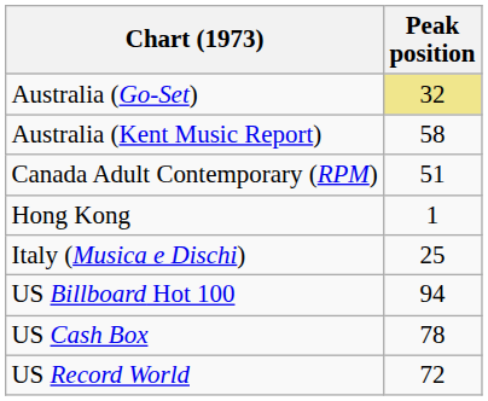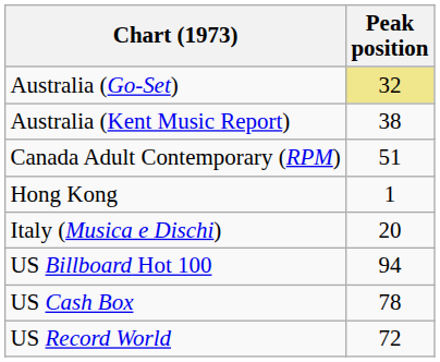Australia (Kent Music Report) | Peak position: 58 -> 38
Italy (Musica e Dischi) | Peak position: 25 -> 20
